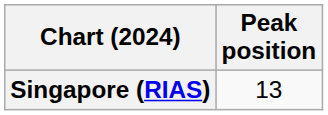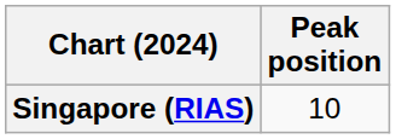Singapore (RIAS) | Peak position: 13 -> 10
